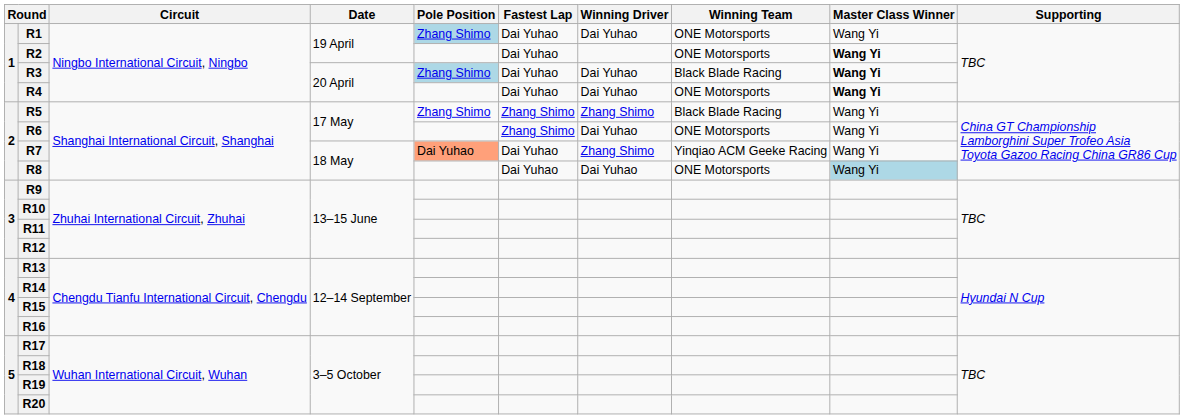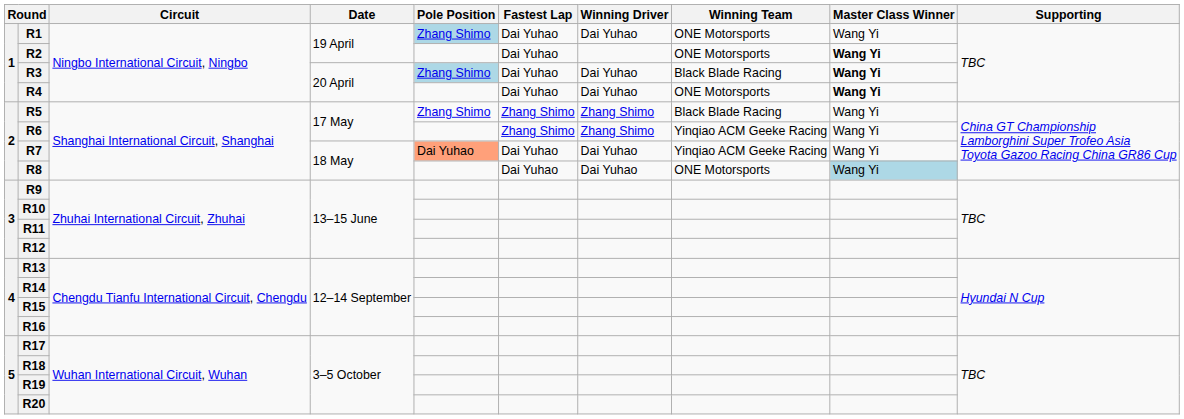R6 | Winning Driver: Dai Yuhao -> Zhang Shimo
R6 | Winning Team: ONE Motorsports -> Yinqiao ACM Geeke Racing
R7 | Winning Driver: Zhang Shimo -> Dai Yuhao
